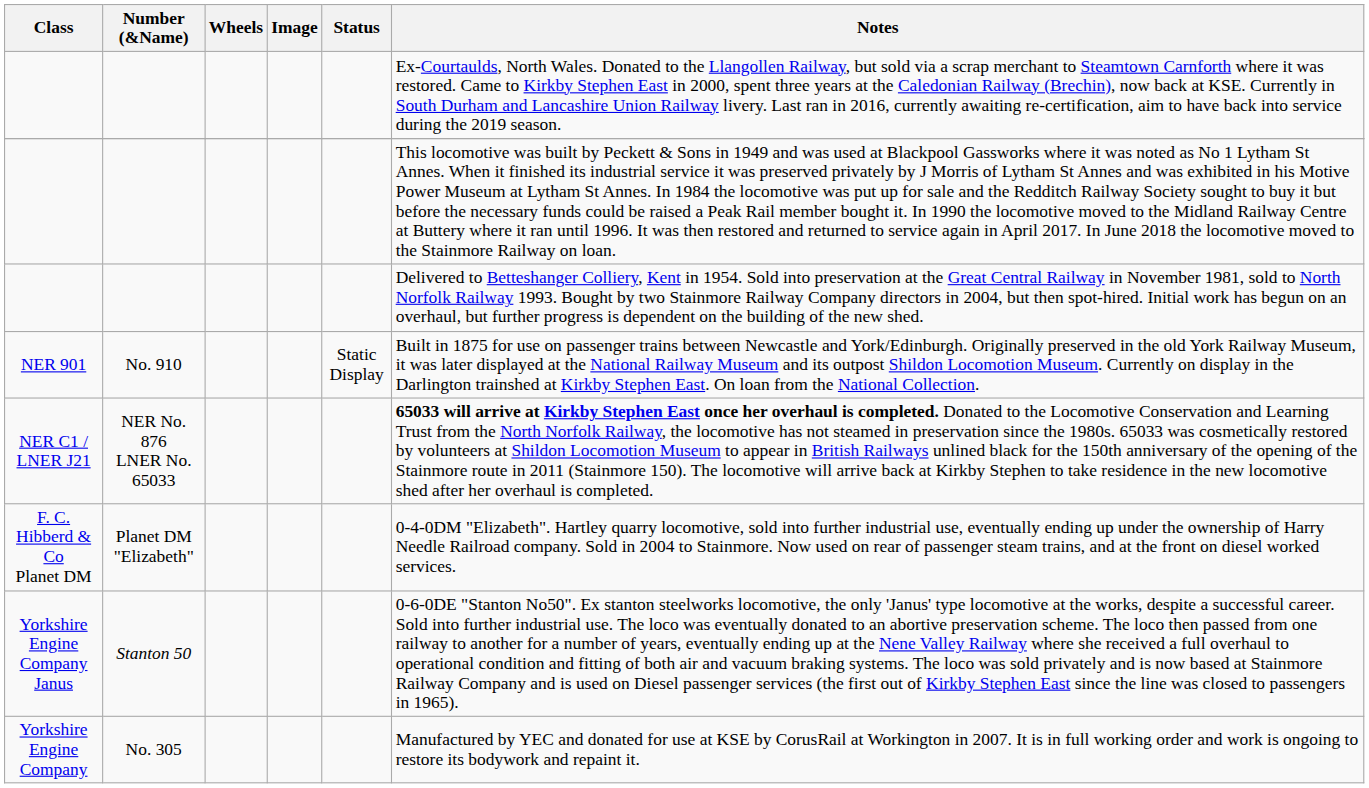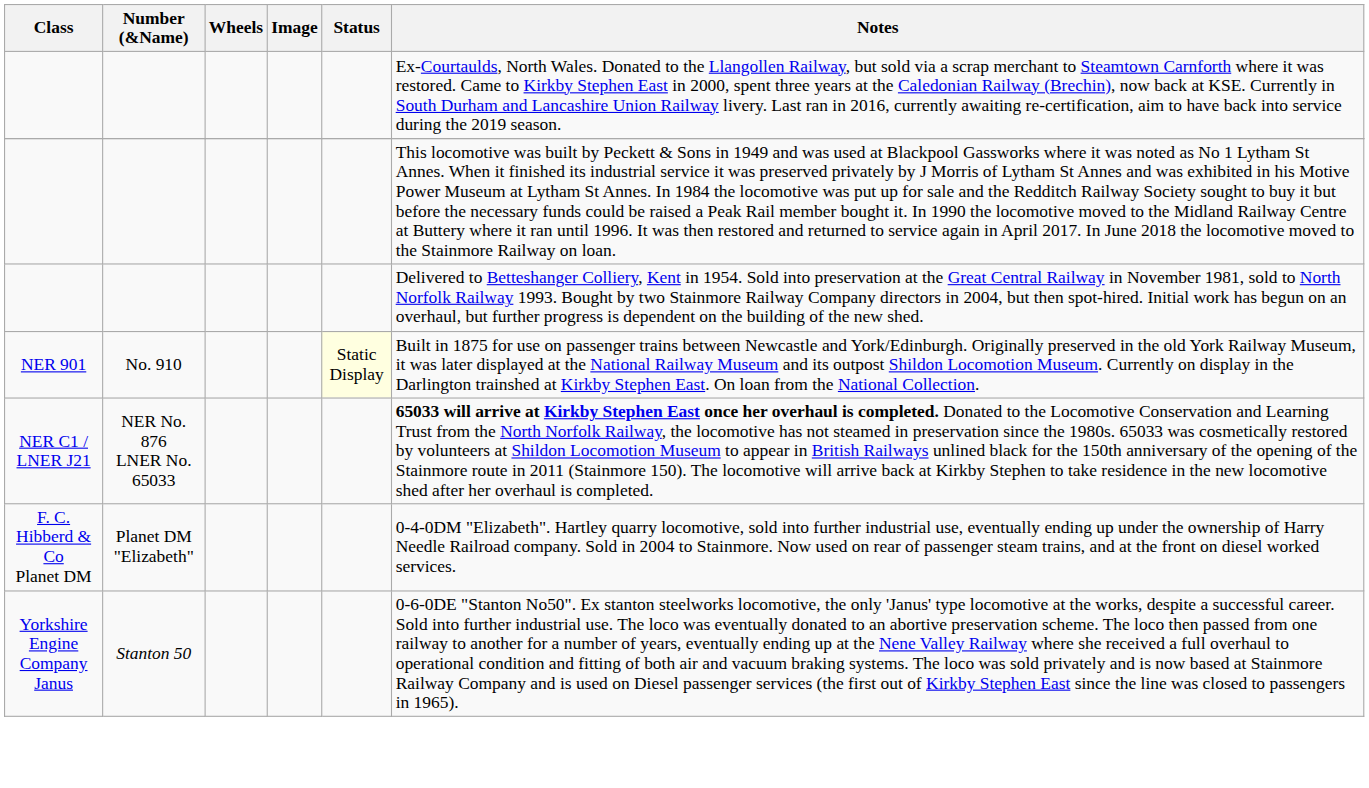NER 901 | Status: no background -> lightyellow background
- row: Yorkshire Engine Company | No. 305 | Manufactured by YEC and donated for use at KSE by CorusRail at Workington in 2007. It is in full working order and work is ongoing to restore its bodywork and repaint it.
